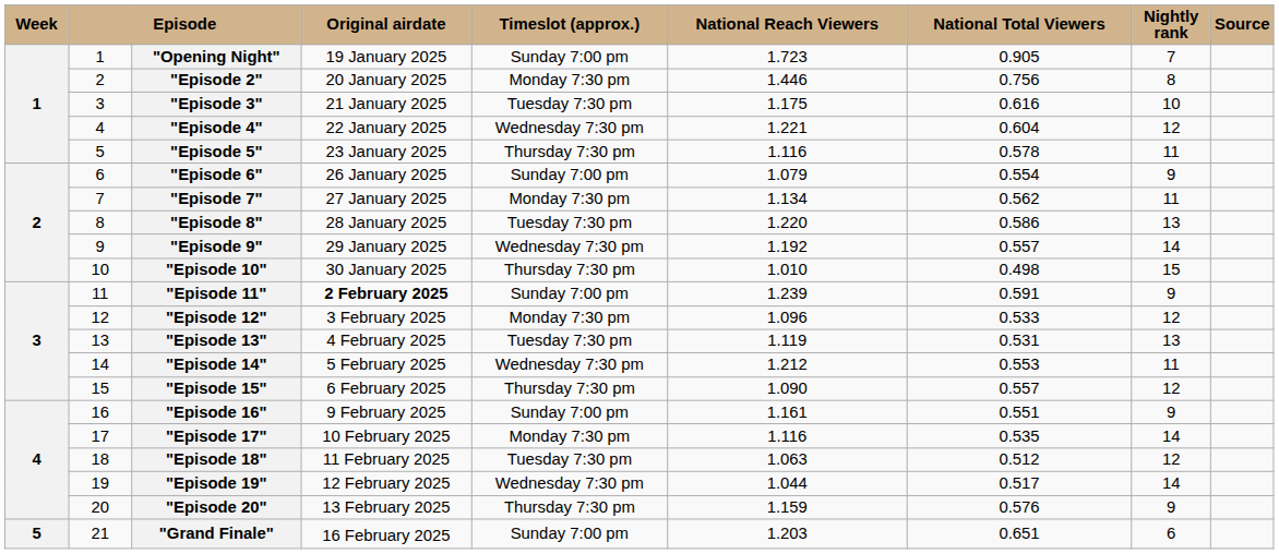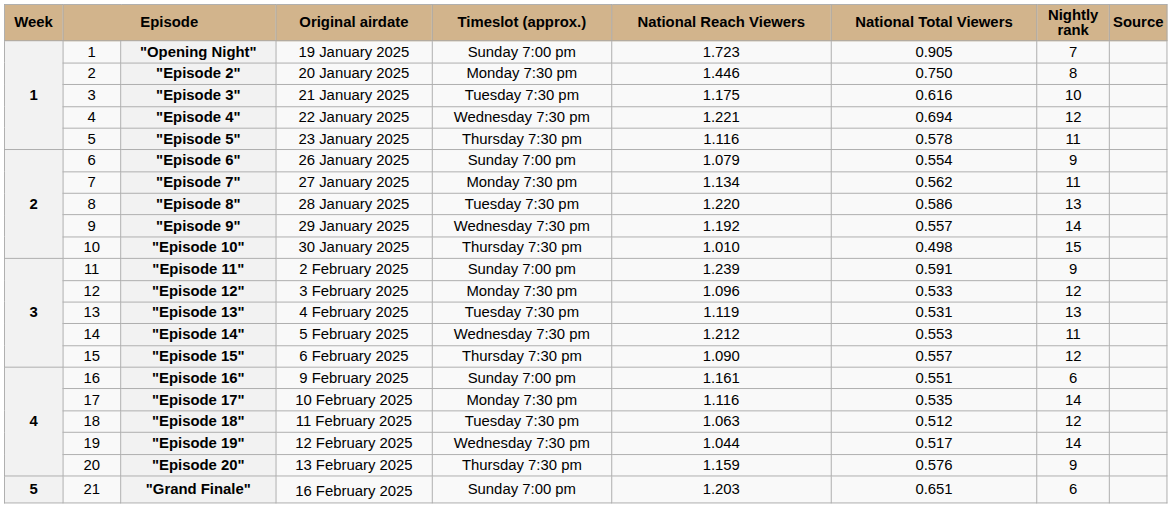"Episode 2" | National Total Viewers: 0.756 -> 0.750
"Episode 4" | National Total Viewers: 0.604 -> 0.694
"Episode 11" | Original airdate: bold -> normal
"Episode 16" | Nightly rank: 9 -> 6
